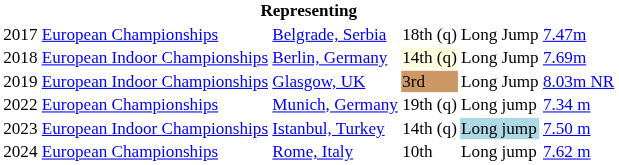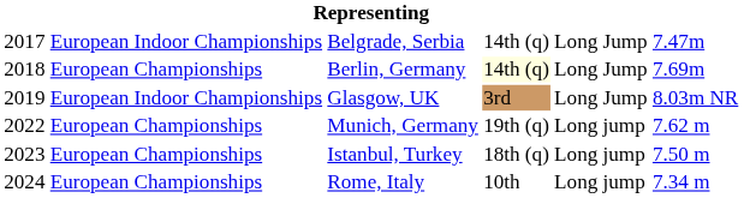Belgrade, Serbia | column 2: European Championships -> European Indoor Championships
Belgrade, Serbia | column 4: 18th (q) -> 14th (q)
Berlin, Germany | column 2: European Indoor Championships -> European Championships
Munich, Germany | column 6: 7.34 m -> 7.62 m
Istanbul, Turkey | column 2: European Indoor Championships -> European Championships
Istanbul, Turkey | column 4: 14th (q) -> 18th (q)
Istanbul, Turkey | column 5: lightblue background -> no background
Rome, Italy | column 6: 7.62 m -> 7.34 m
